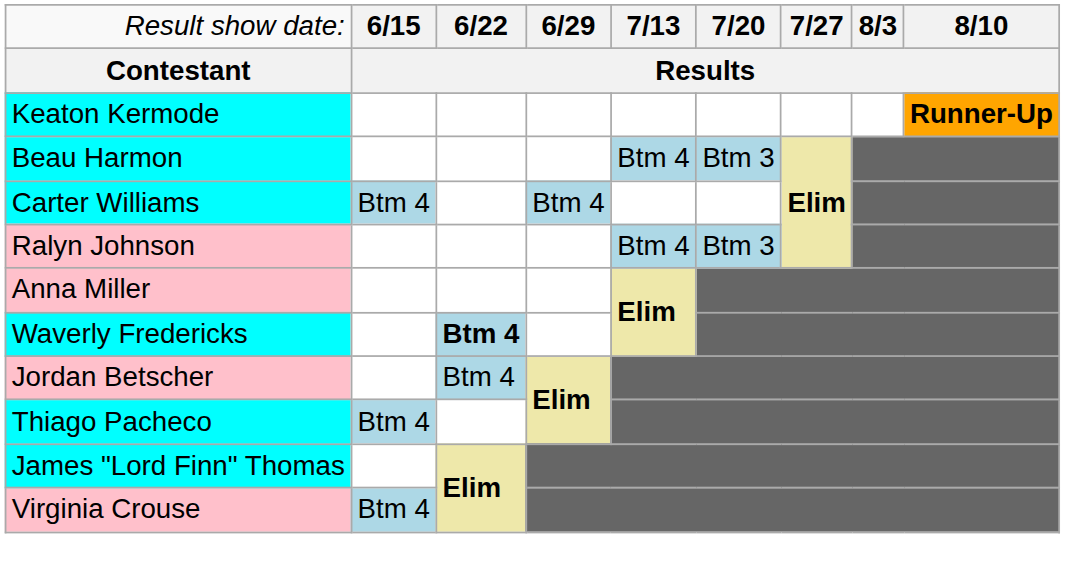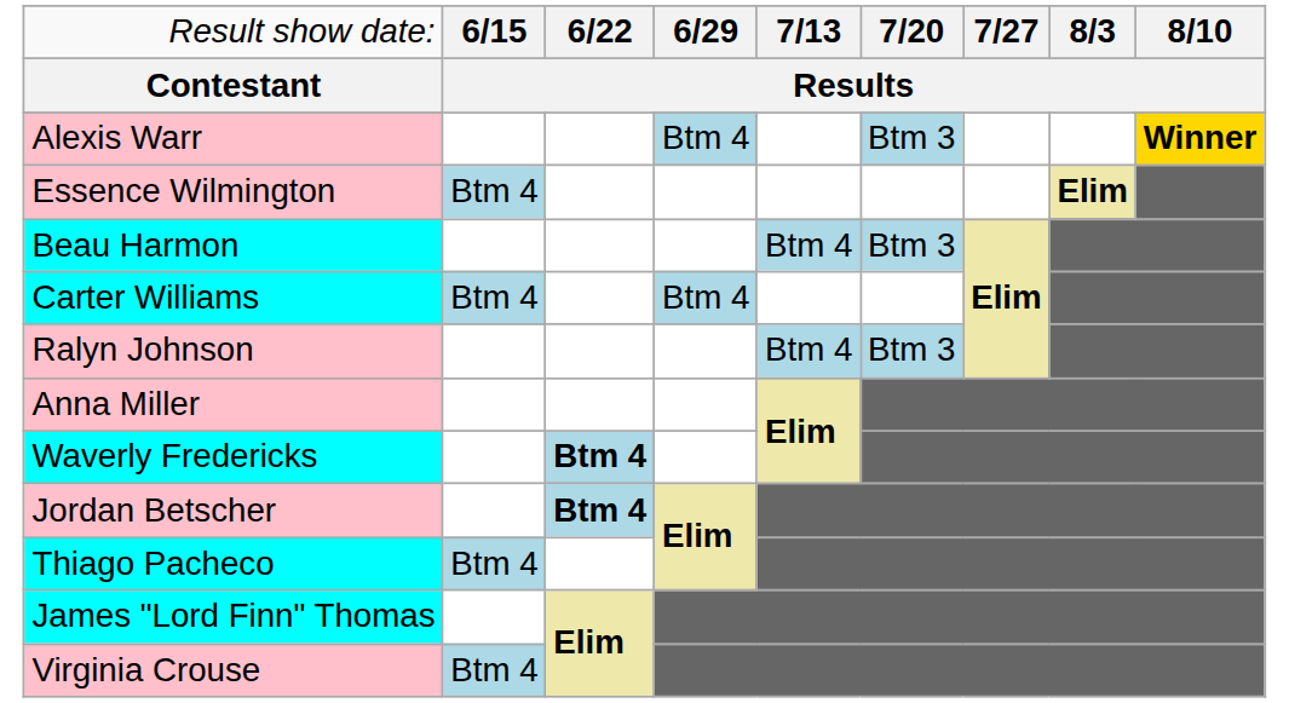+ row: Alexis Warr | Btm 4 | Btm 3 | Winner
- row: Keaton Kermode | Runner-Up
+ row: Essence Wilmington | Btm 4 | Elim
Jordan Betscher | column 3: normal -> bold
